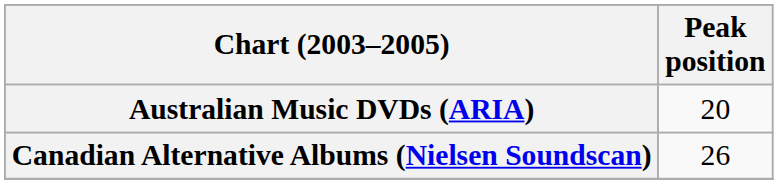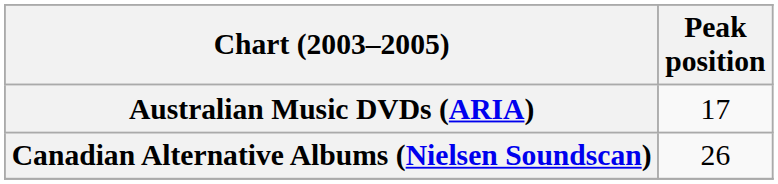Australian Music DVDs (ARIA) | Peak position: 20 -> 17
